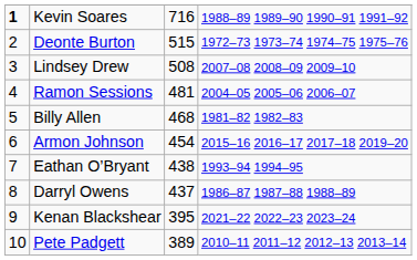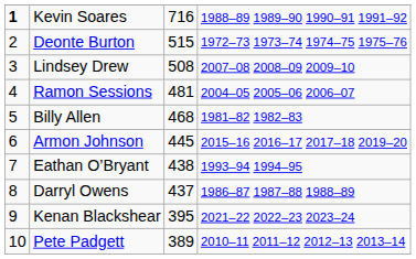Armon Johnson | column 3: 454 -> 445
